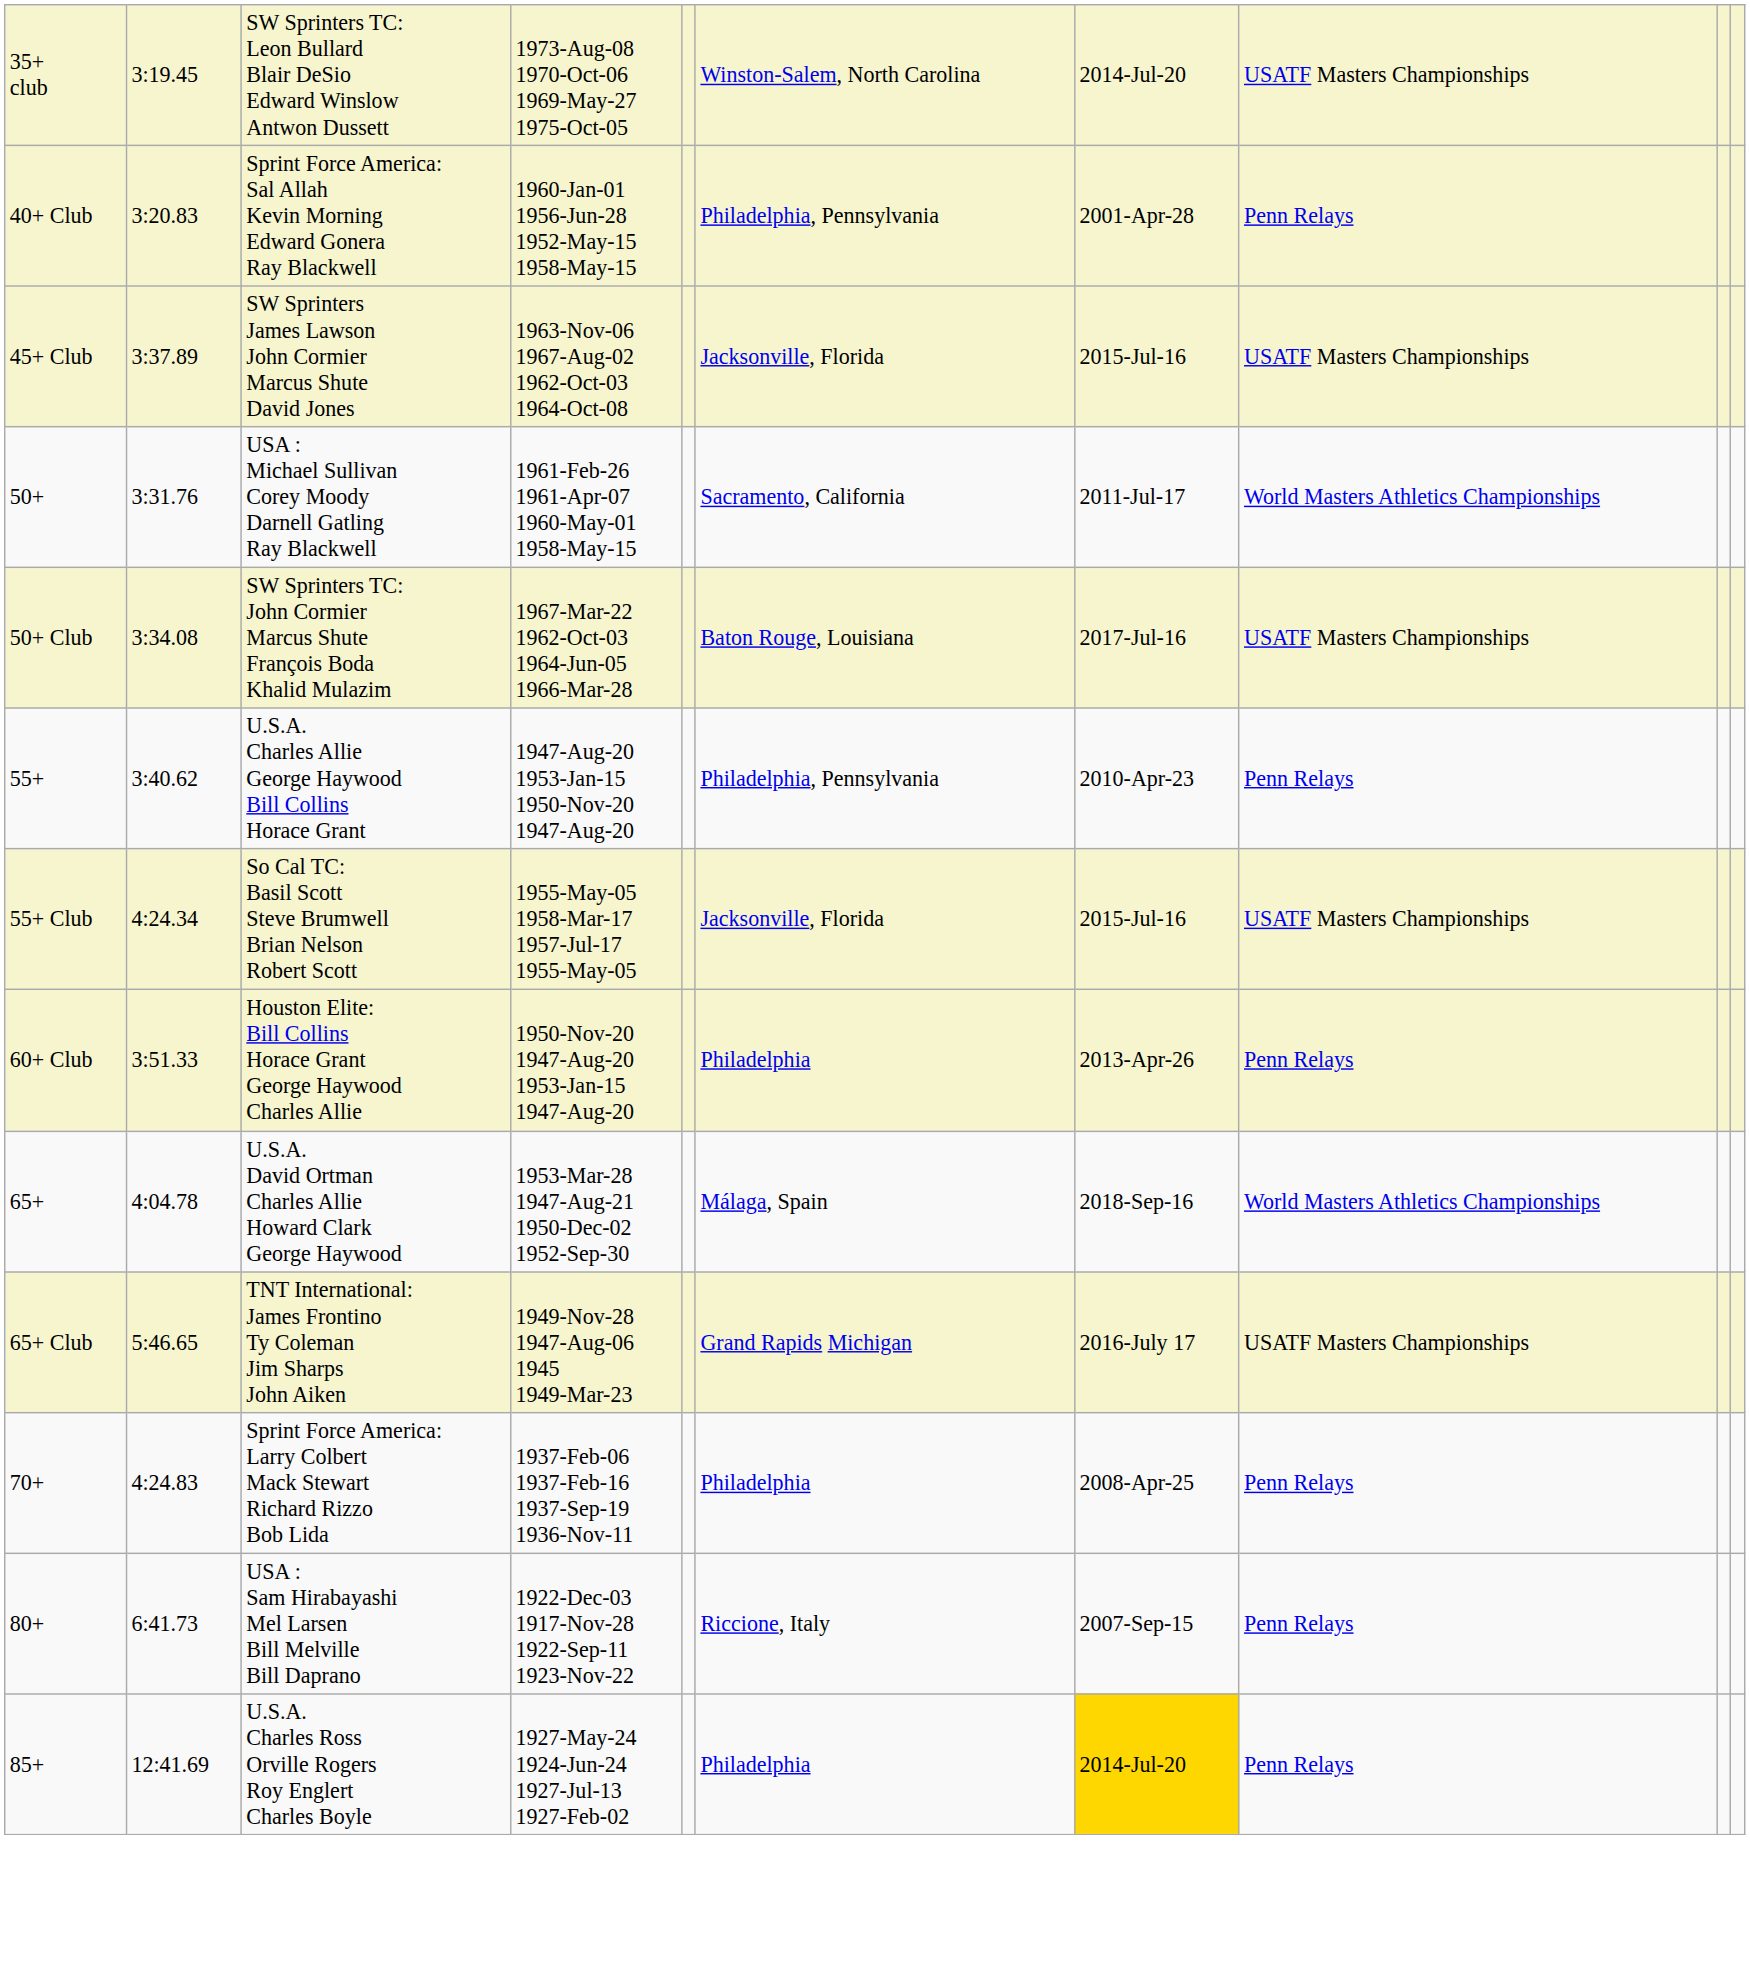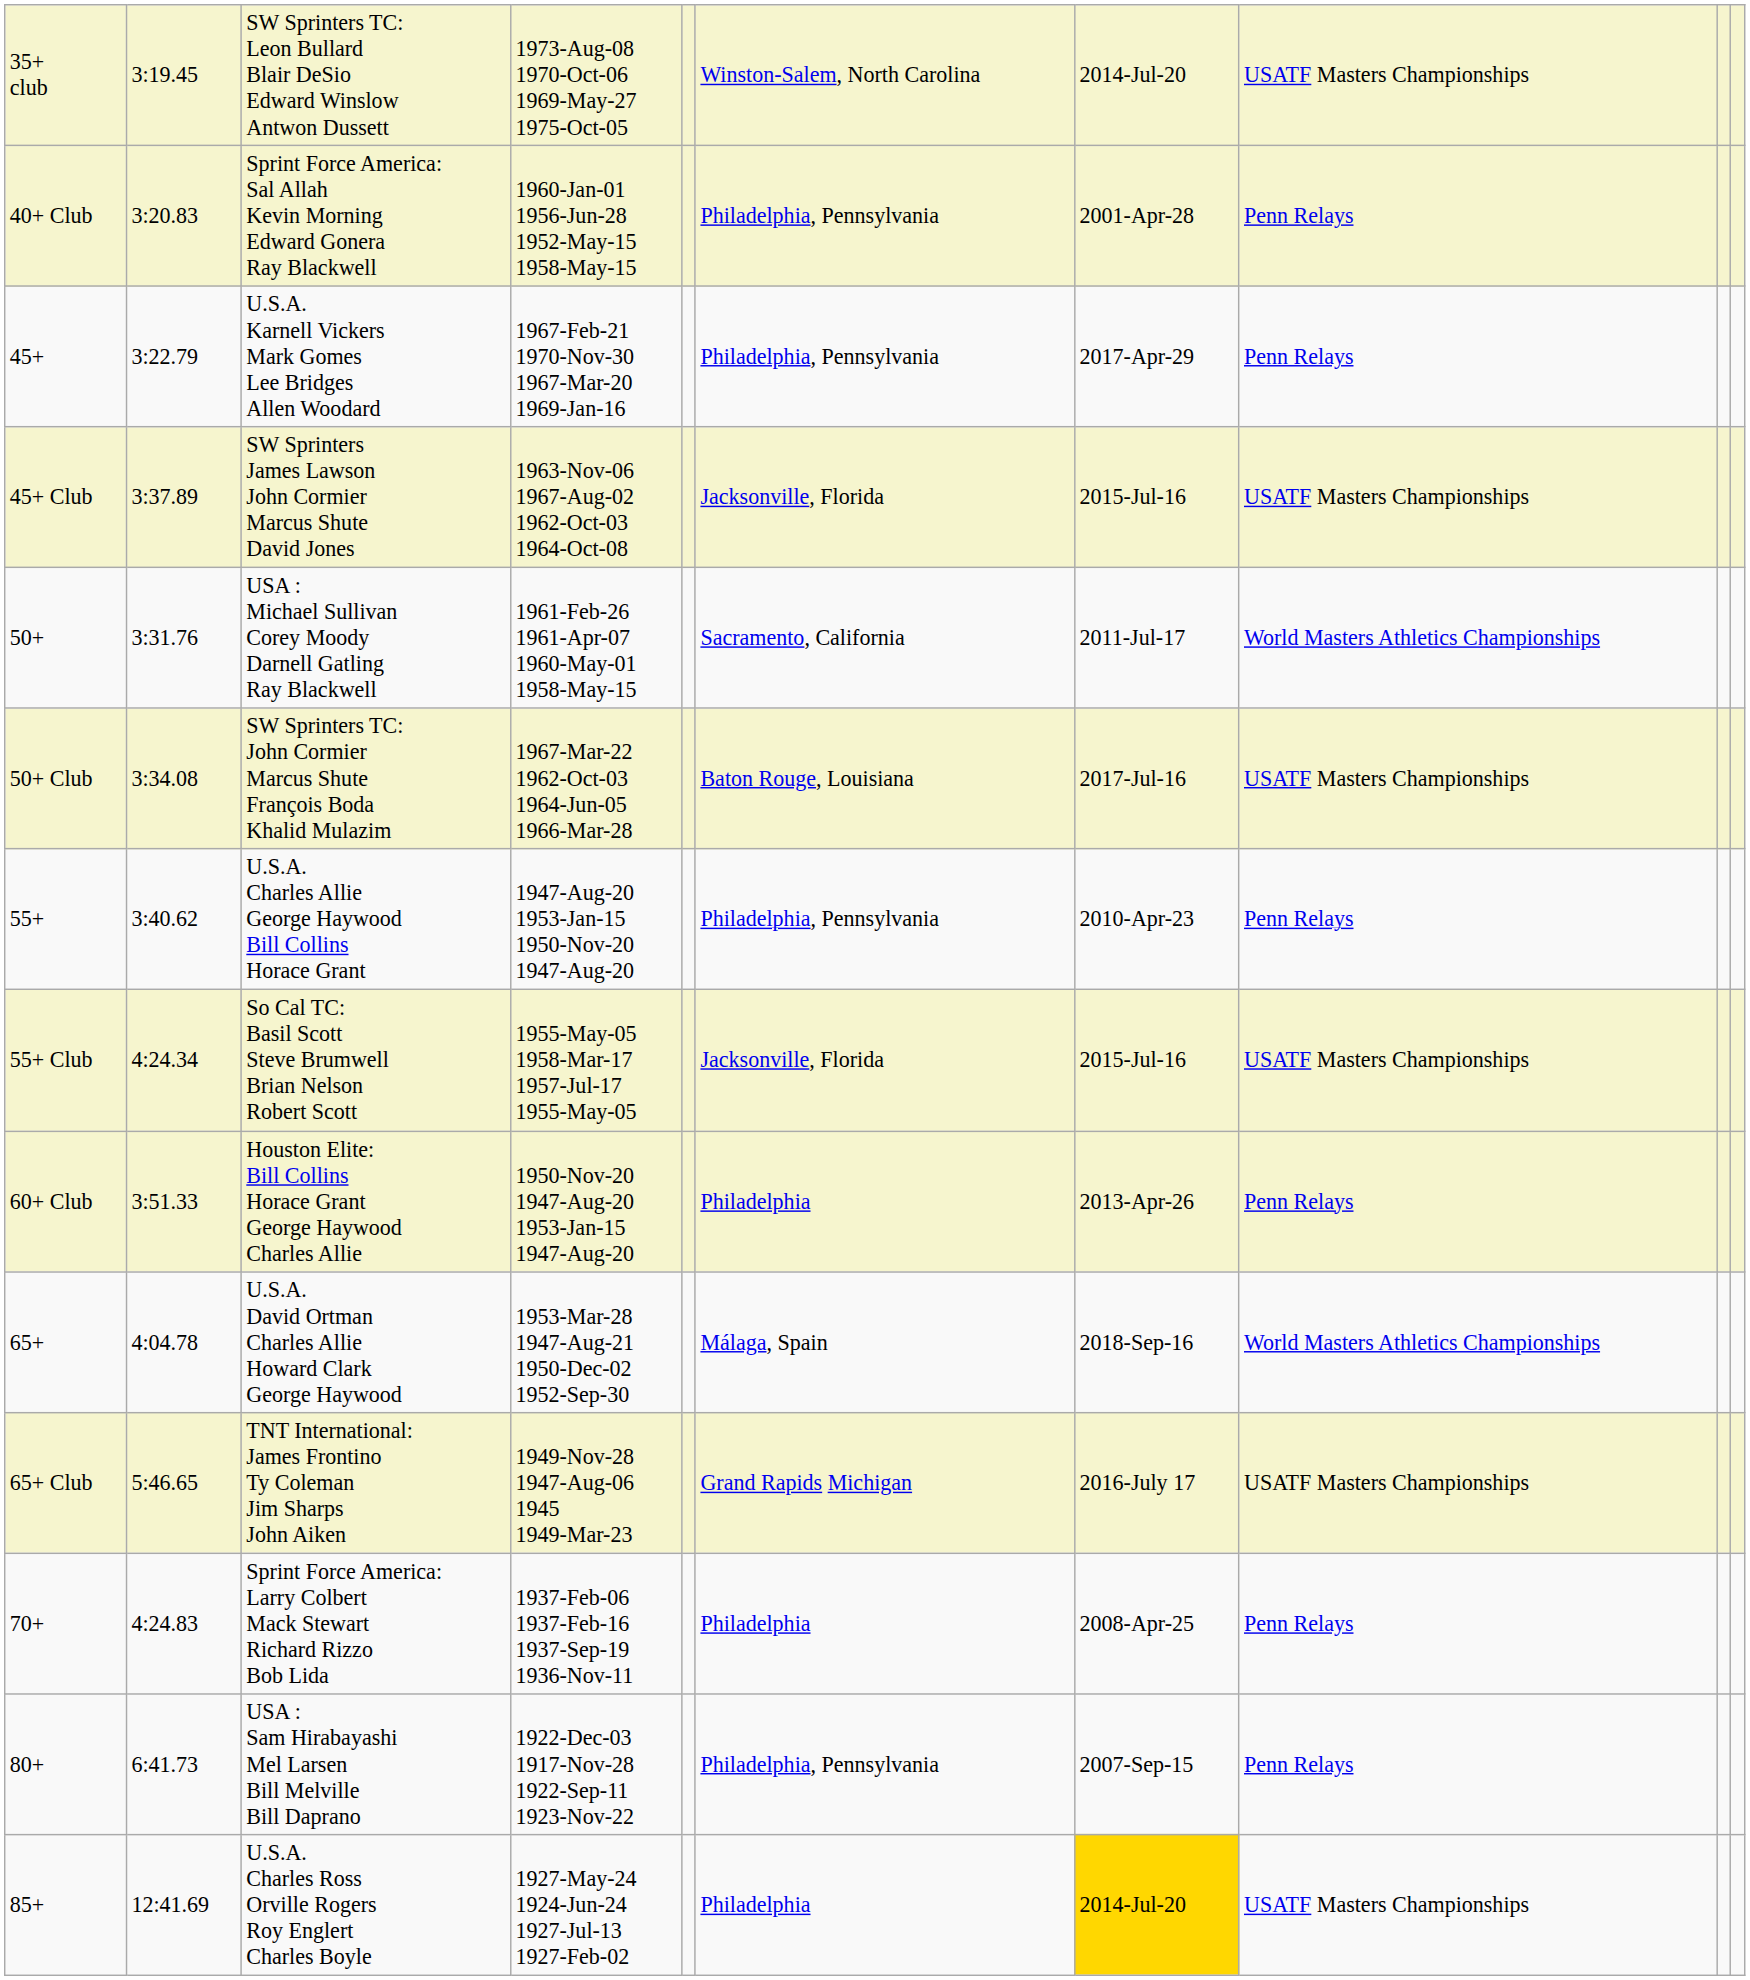+ row: 45+ | 3:22.79 | U.S.A. Karnell Vickers Mark Gomes Lee Bridges Allen Woodard | 1967-Feb-21 1970-Nov-30 1967-Mar-20 1969-Jan-16 | Philadelphia, Pennsylvania | 2017-Apr-29 | Penn Relays
USA : Sam Hirabayashi Mel Larsen Bill Melville Bill Daprano | column 6: Riccione, Italy -> Philadelphia, Pennsylvania
U.S.A. Charles Ross Orville Rogers Roy Englert Charles Boyle | column 8: Penn Relays -> USATF Masters Championships
